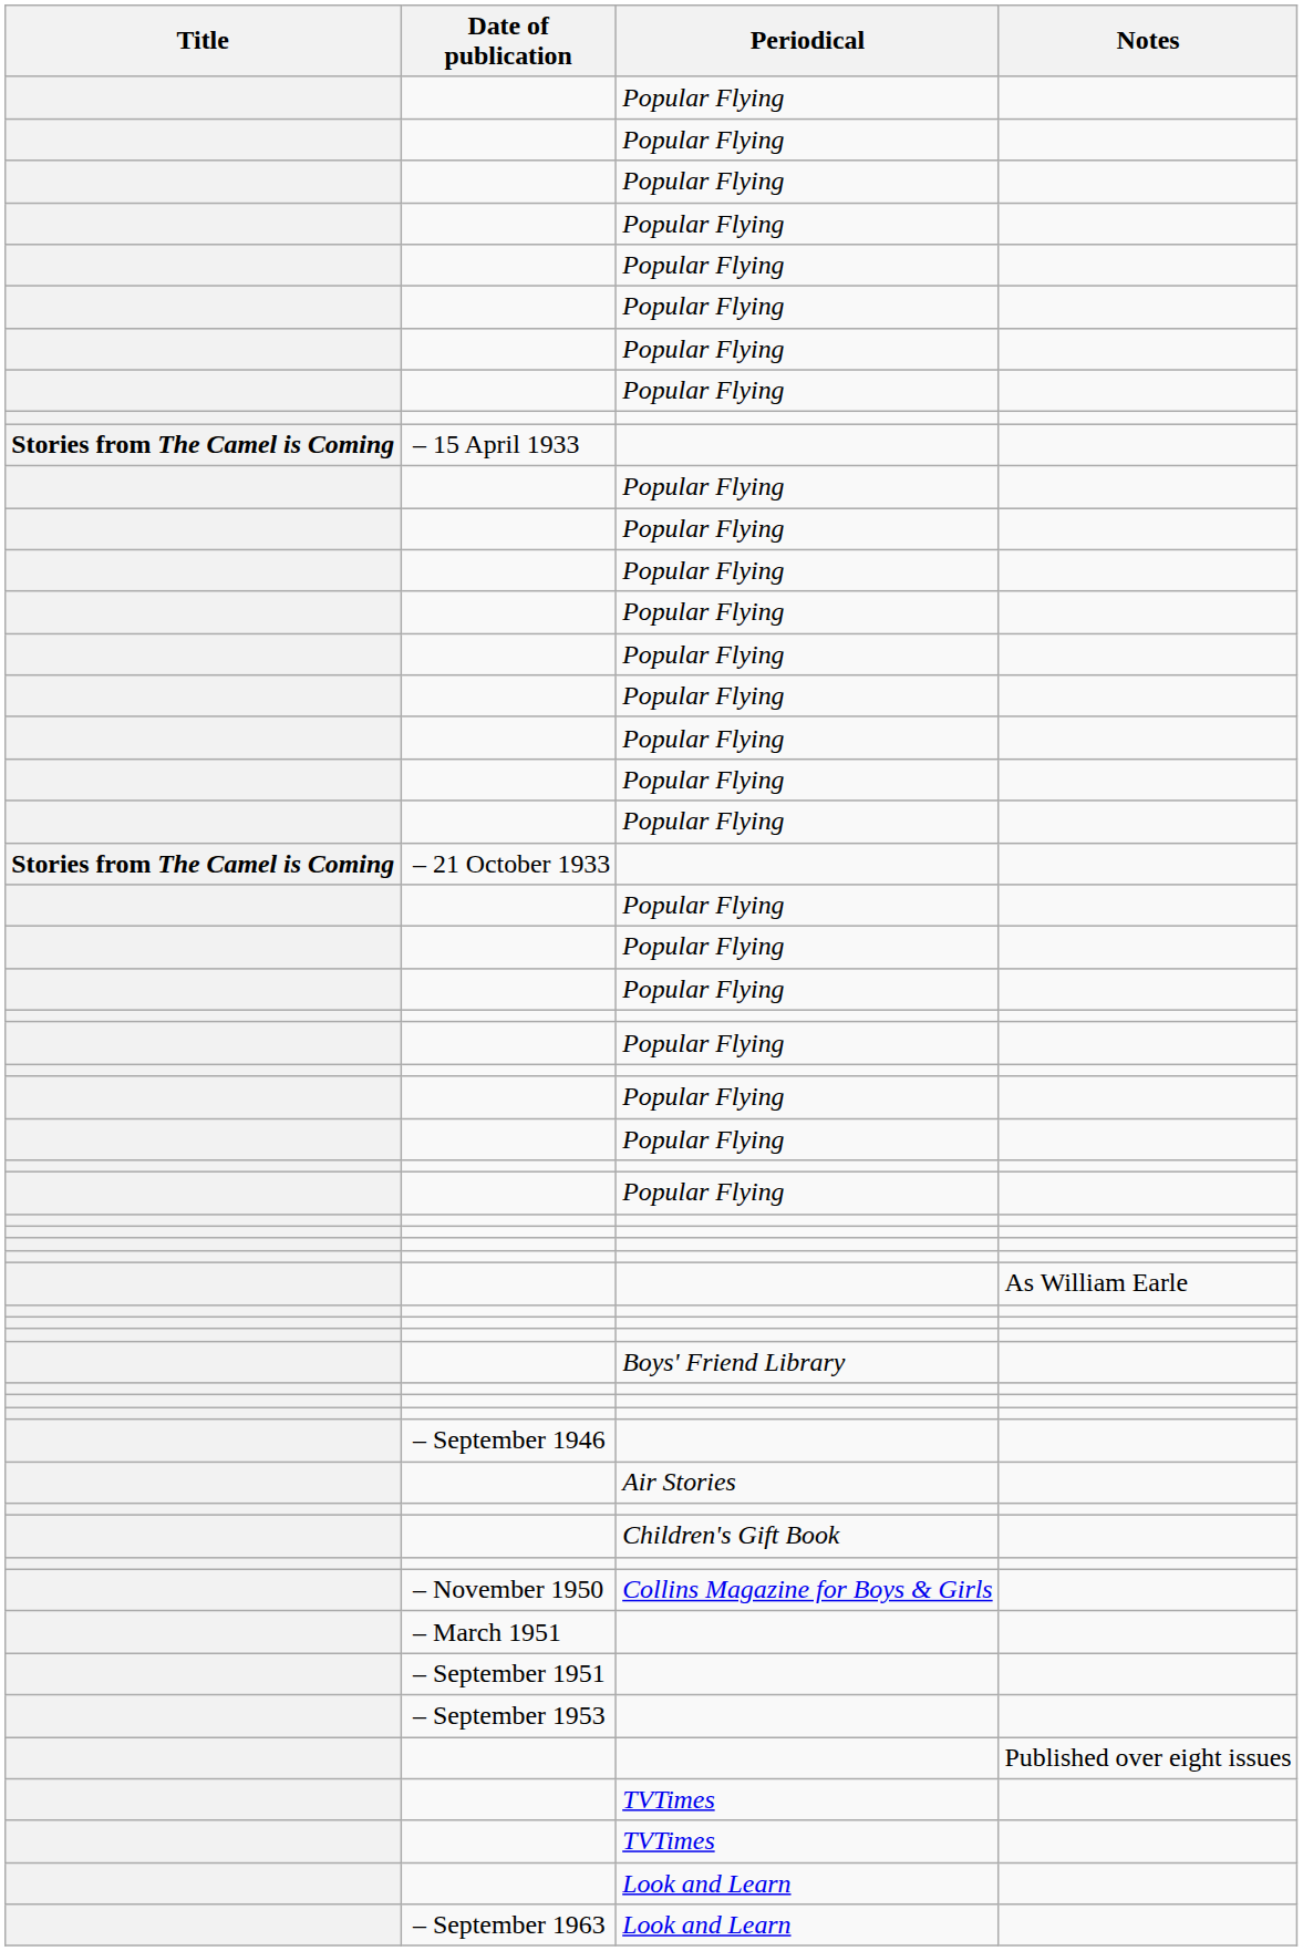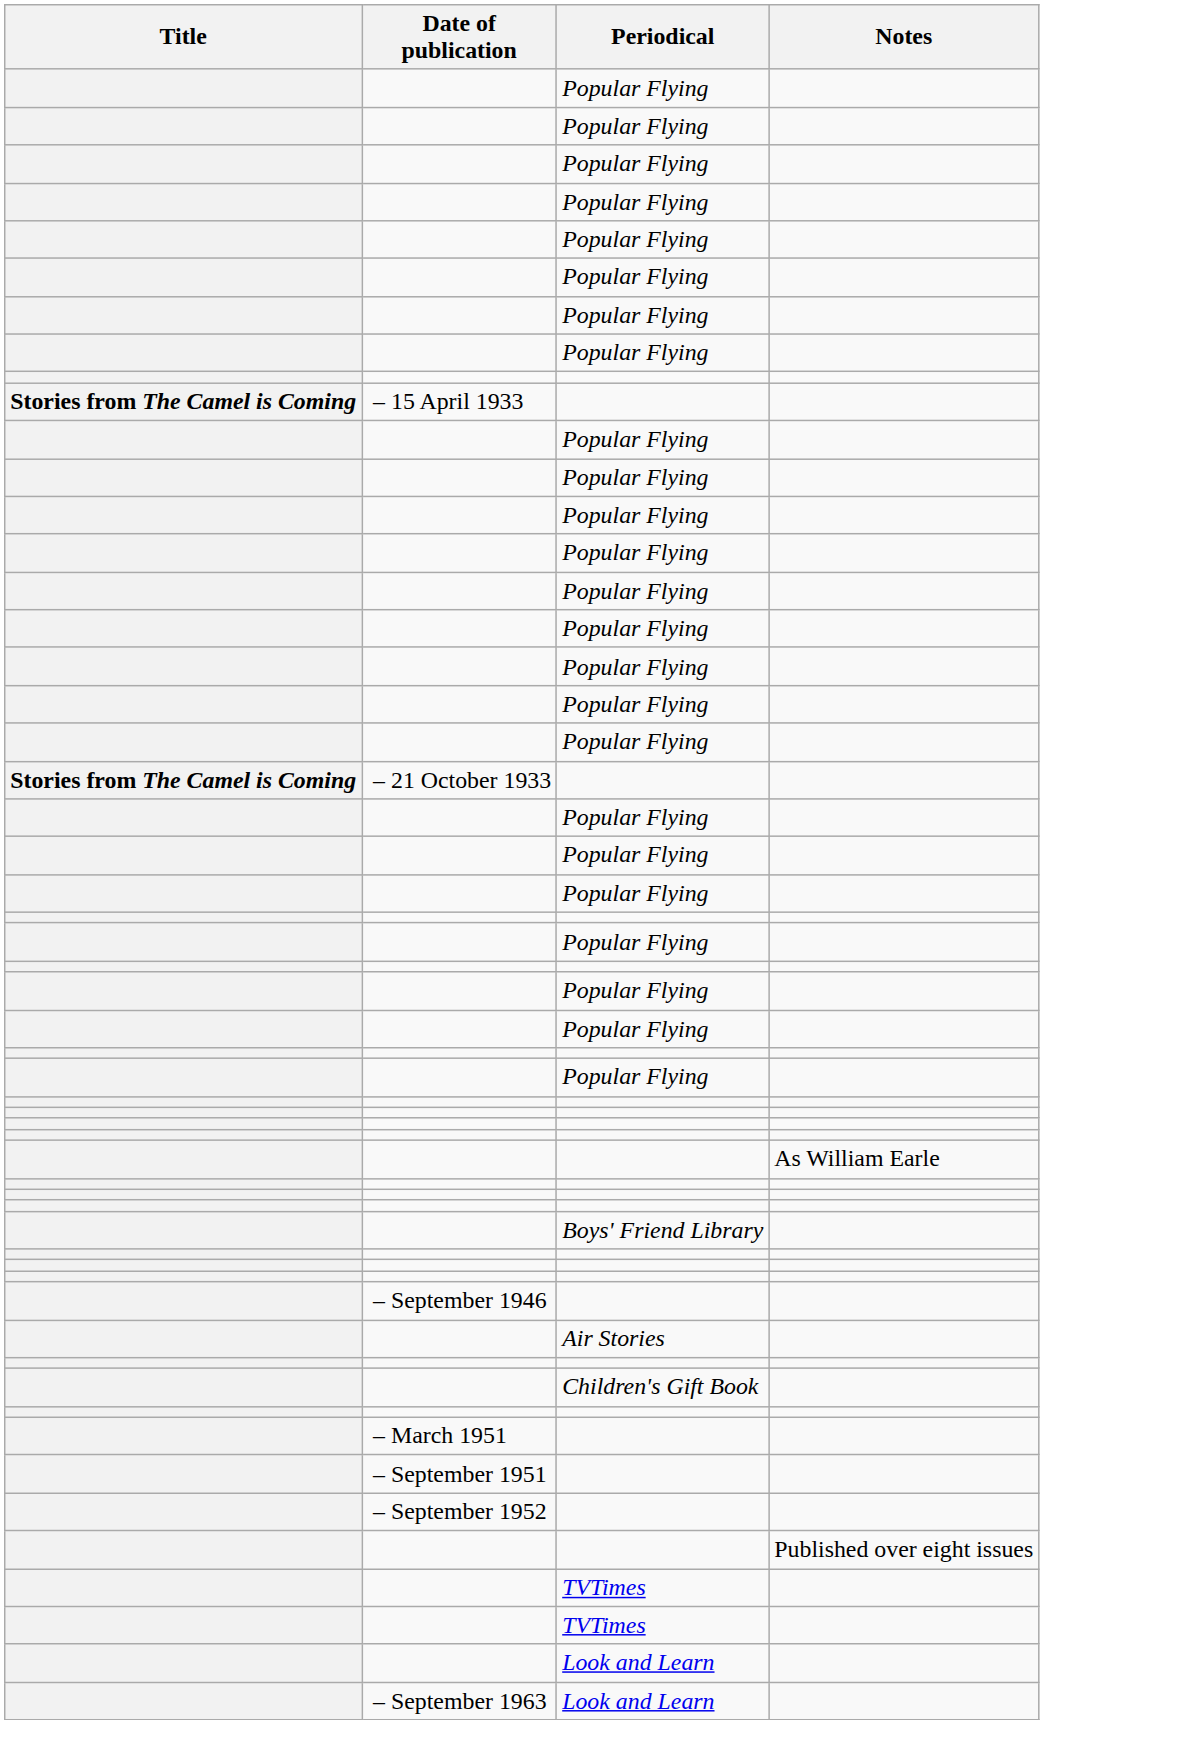- row: – November 1950 | Collins Magazine for Boys & Girls
+ row: – September 1952
- row: – September 1953
